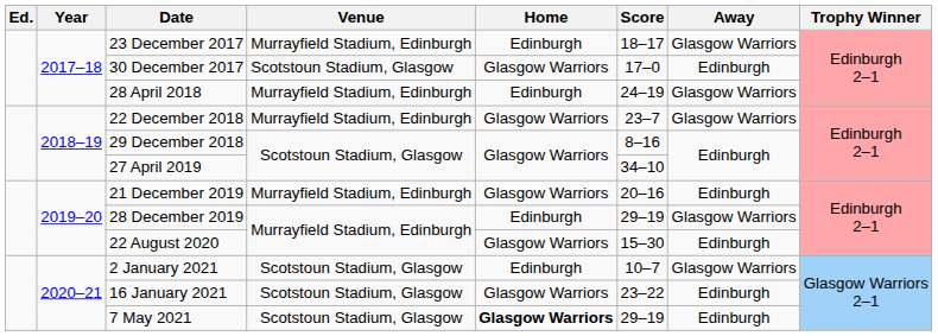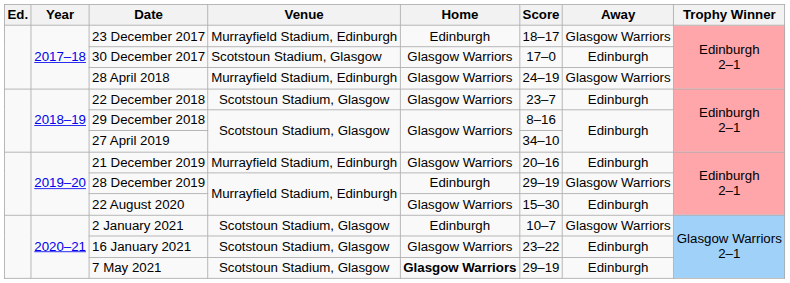28 April 2018 | Home: Edinburgh -> Glasgow Warriors
22 December 2018 | Venue: Murrayfield Stadium, Edinburgh -> Scotstoun Stadium, Glasgow
22 December 2018 | Away: Glasgow Warriors -> Edinburgh
